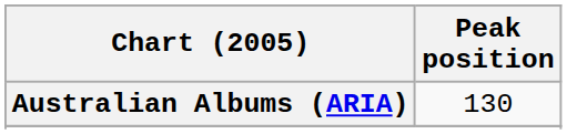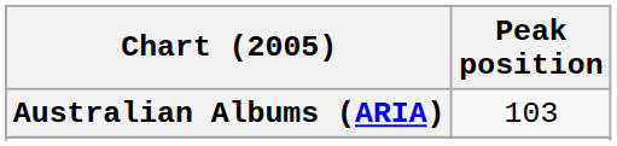Australian Albums (ARIA) | Peak position: 130 -> 103
